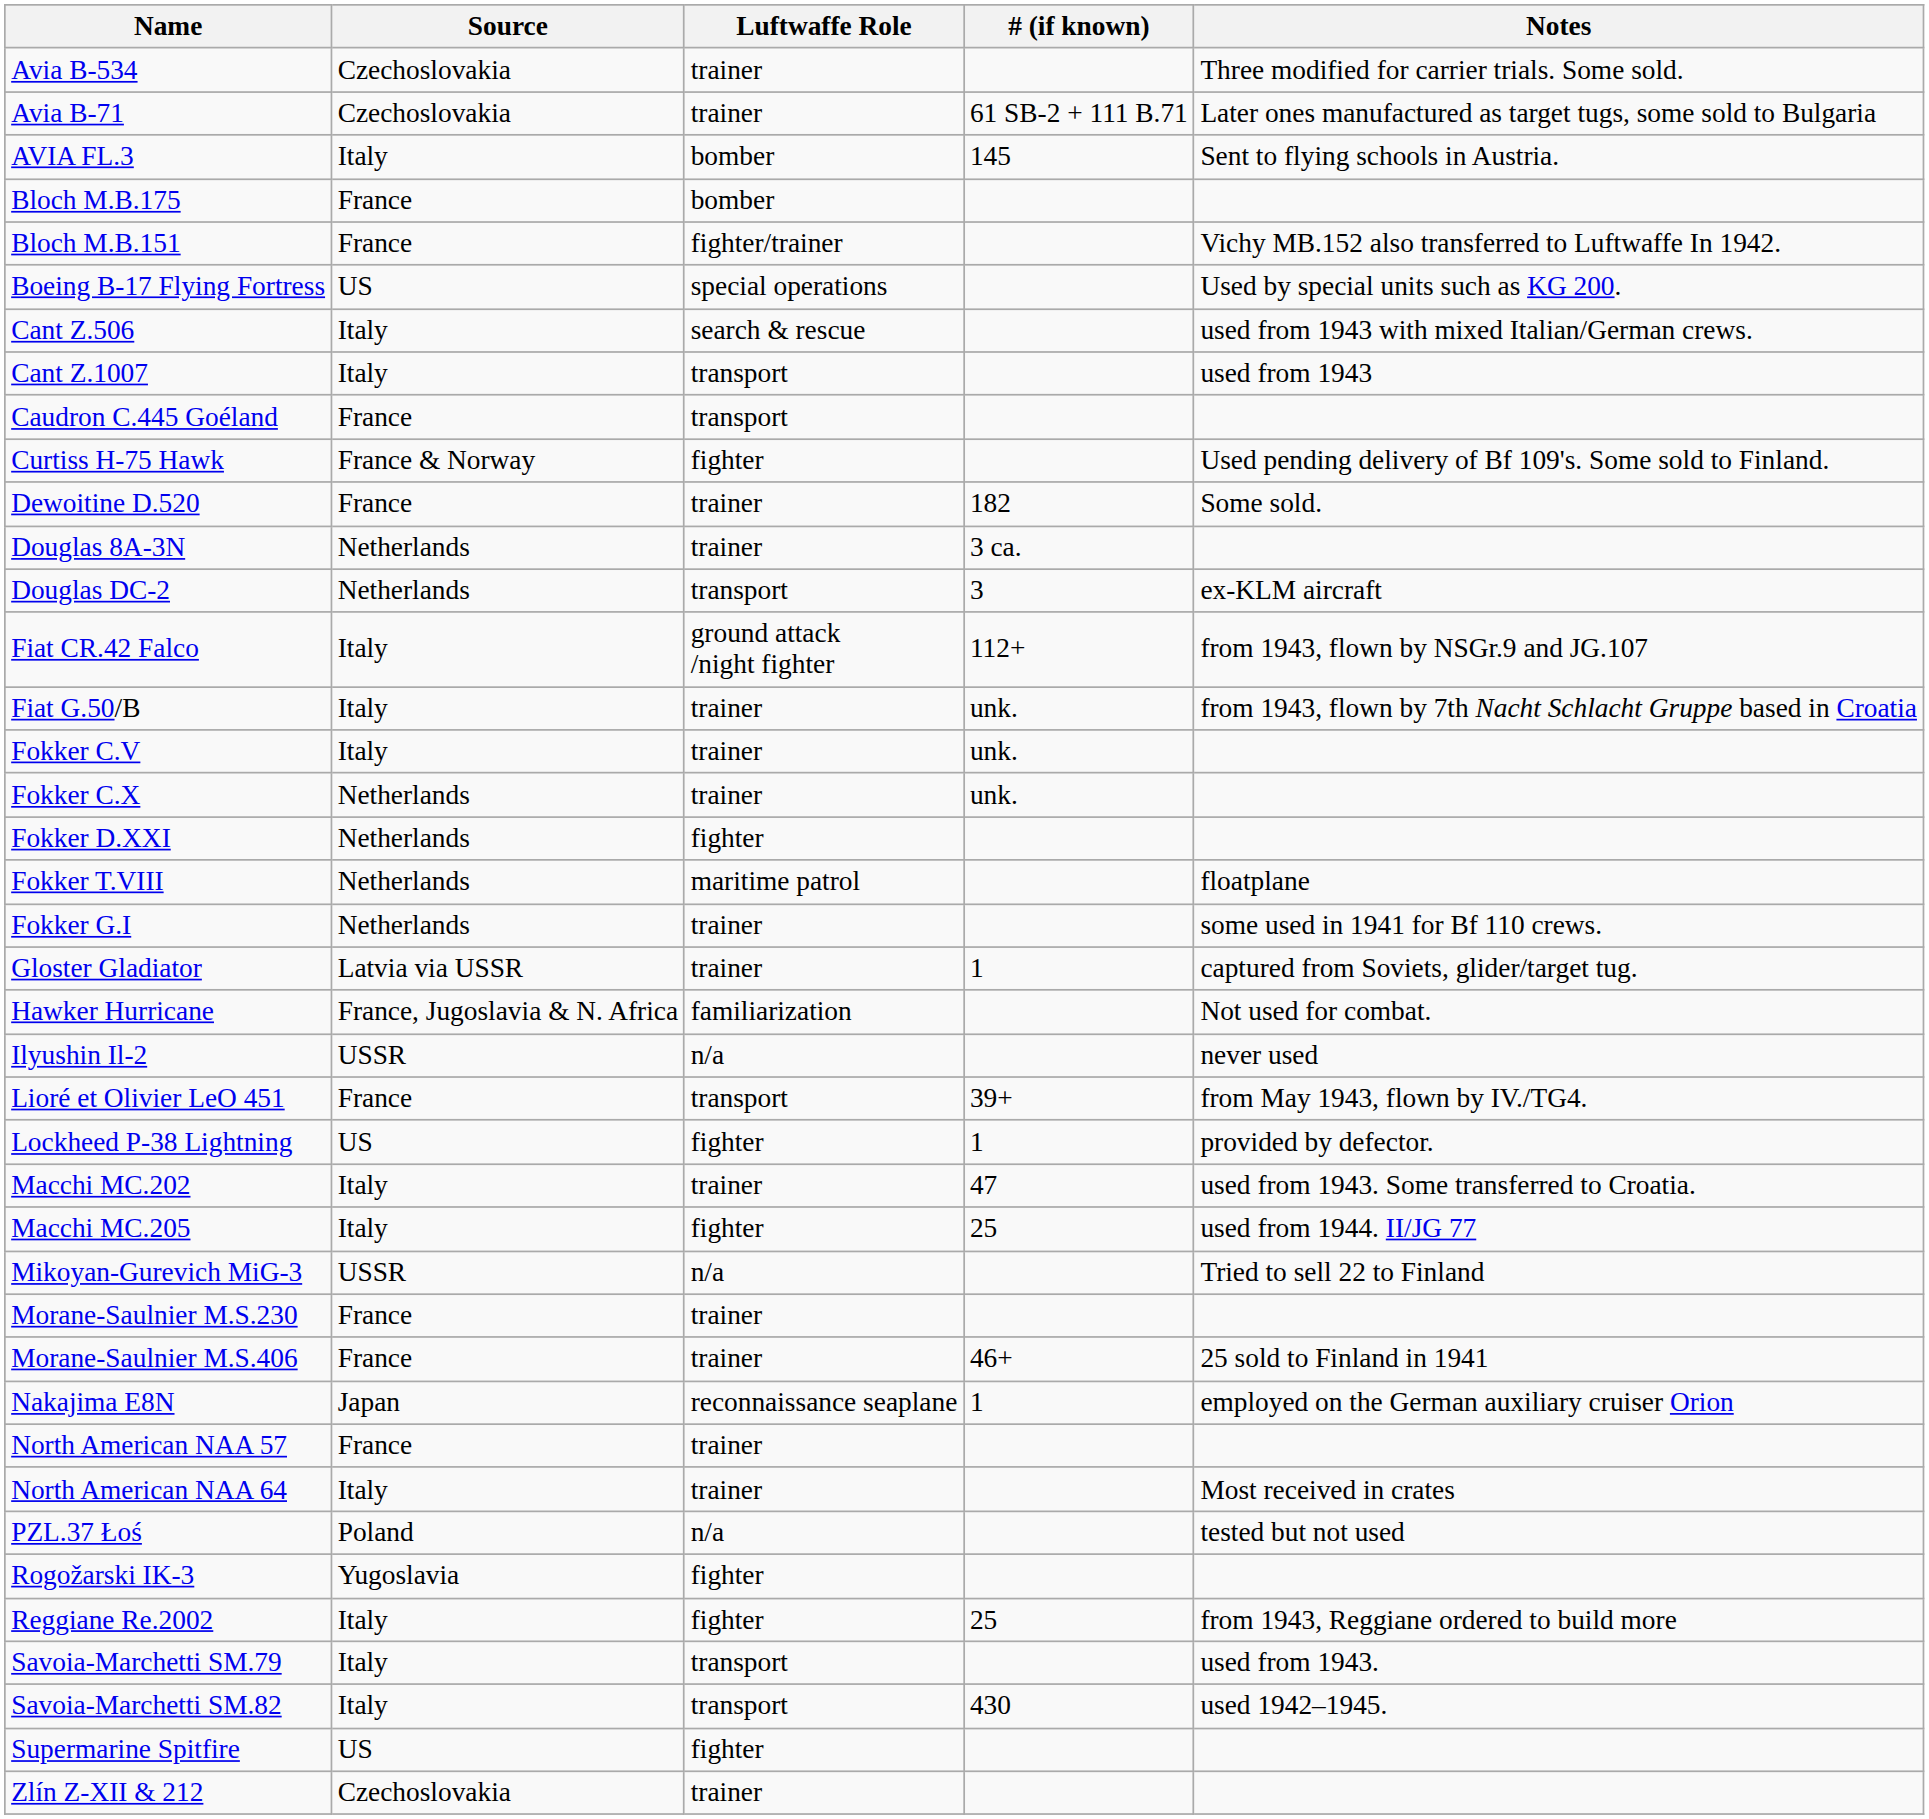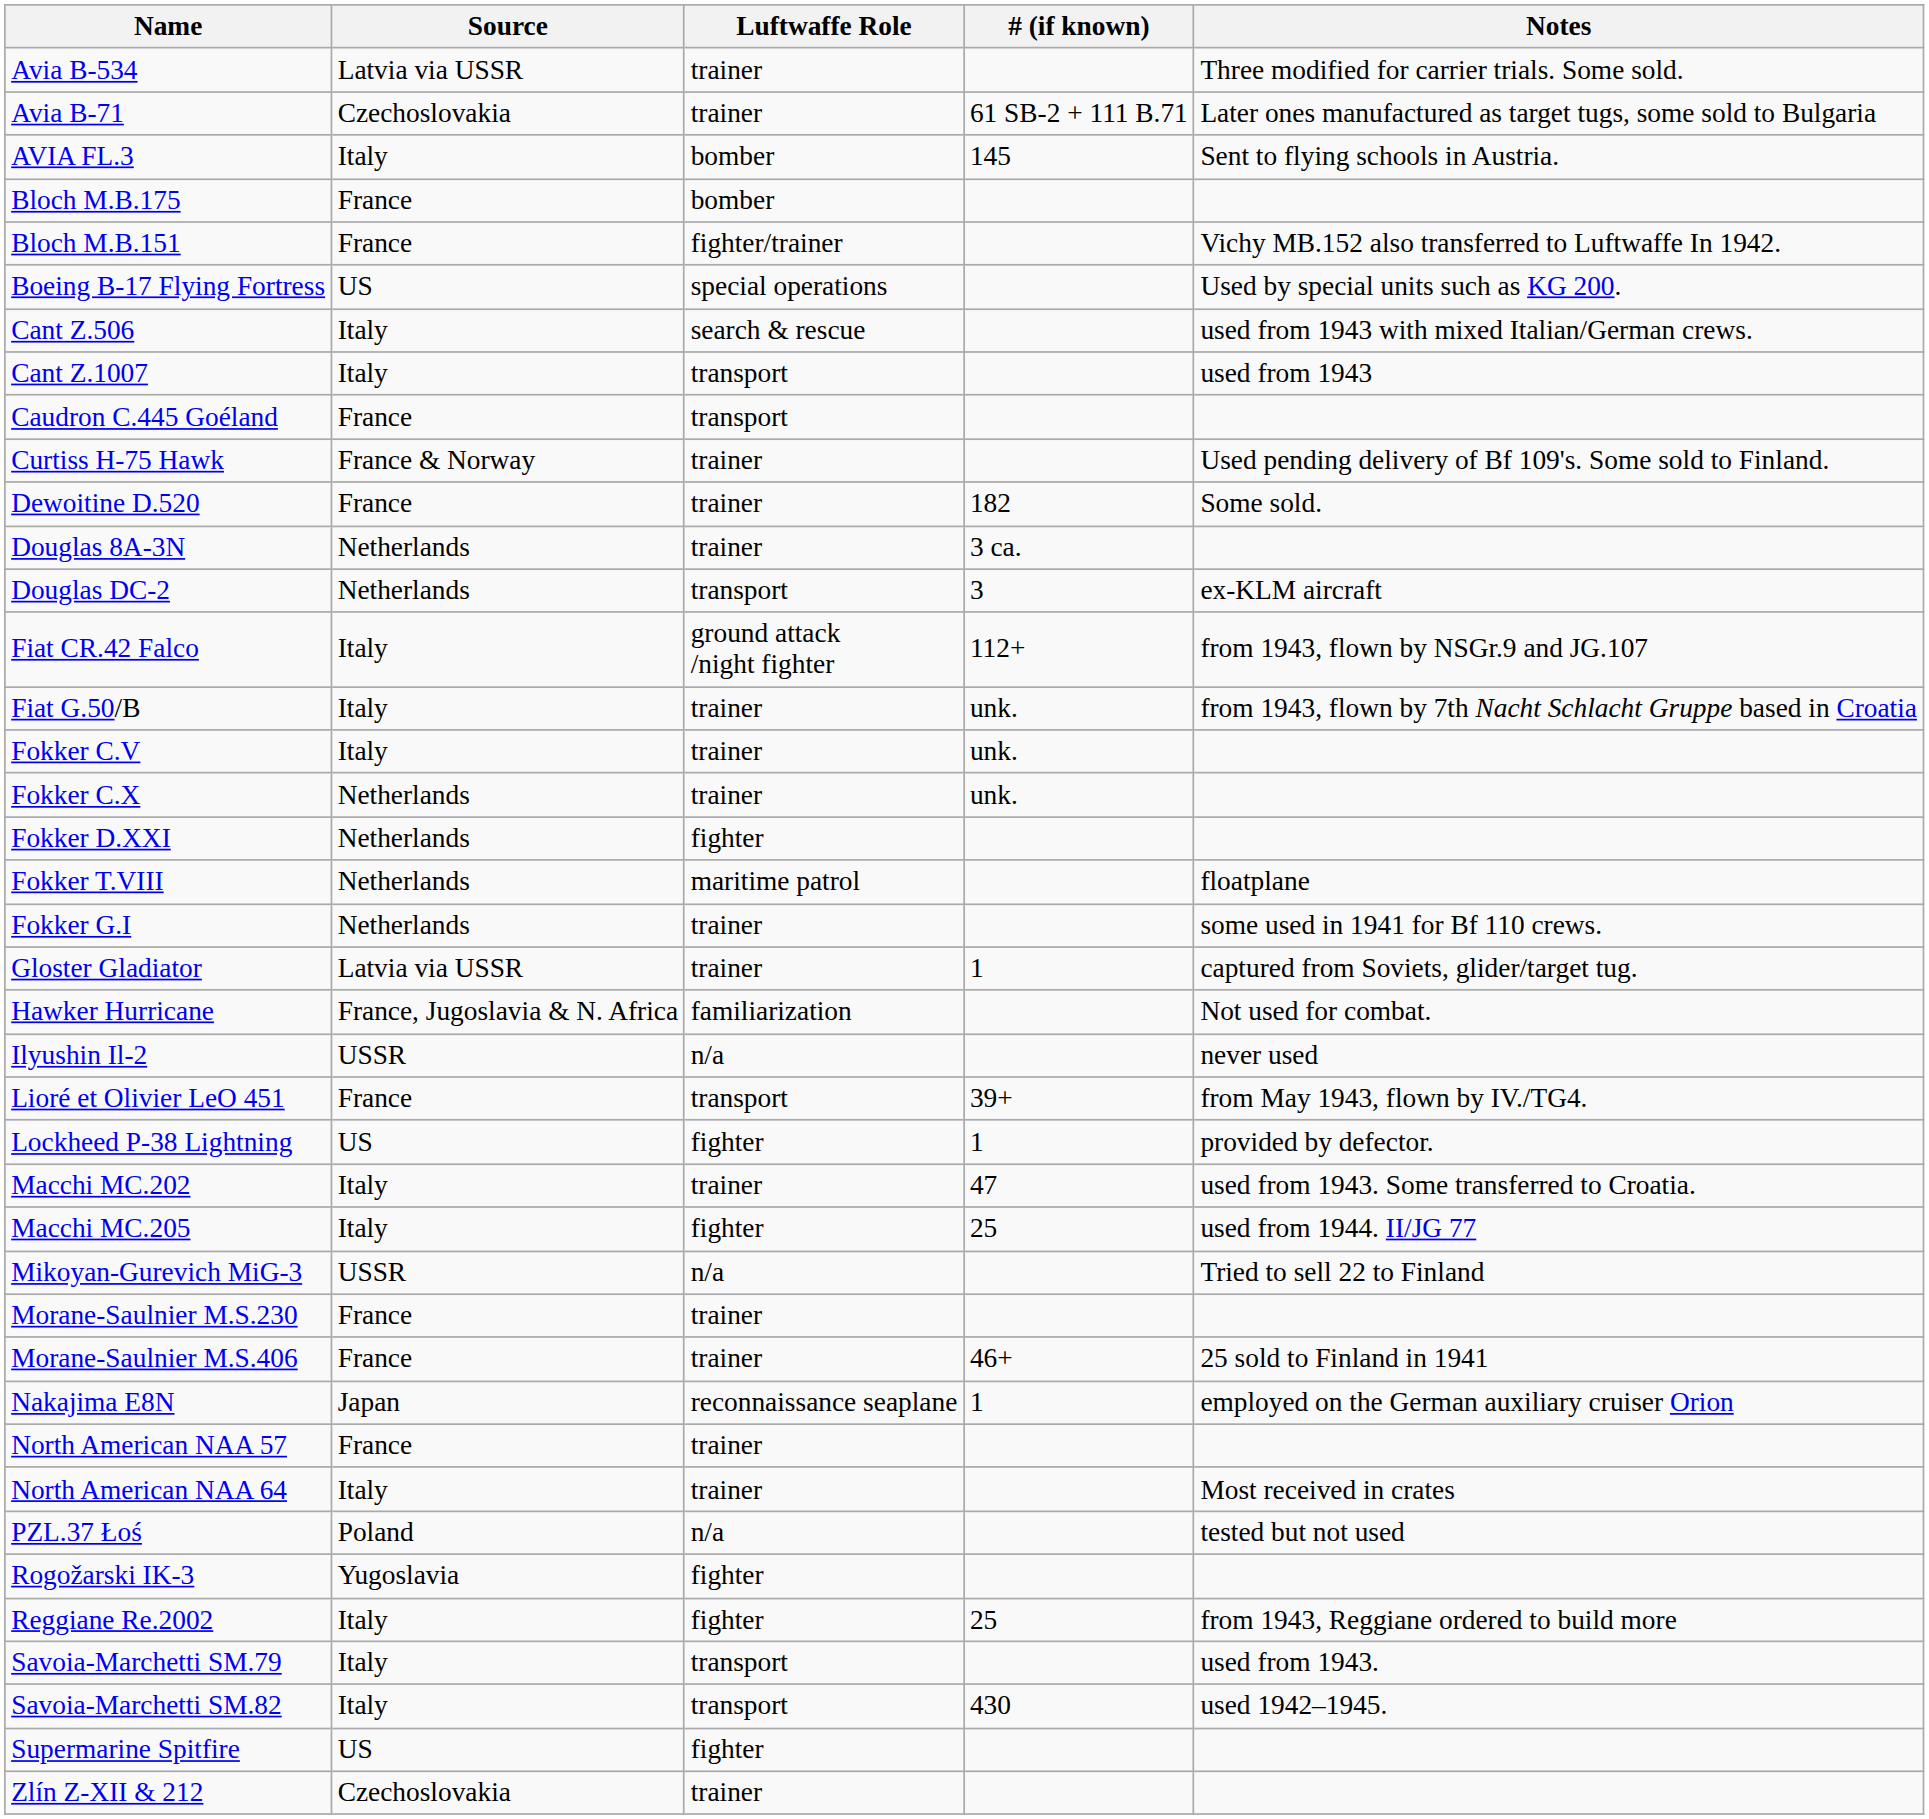Avia B-534 | Source: Czechoslovakia -> Latvia via USSR
Curtiss H-75 Hawk | Luftwaffe Role: fighter -> trainer
